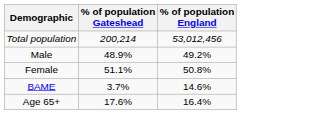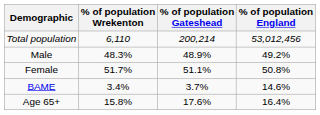+ column: % of population Wrekenton | 6,110 | 48.3% | 51.7% | 3.4% | 15.8%
